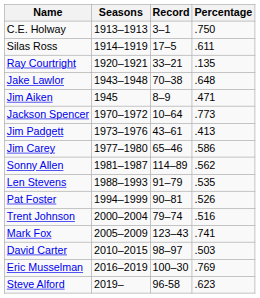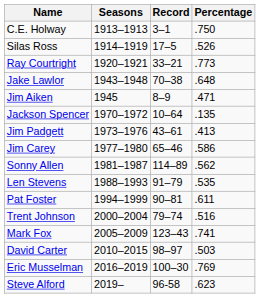Silas Ross | Percentage: .611 -> .526
Ray Courtright | Percentage: .135 -> .773
Jackson Spencer | Percentage: .773 -> .135
Pat Foster | Percentage: .526 -> .611
